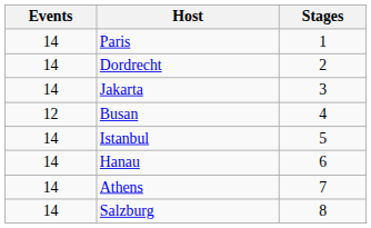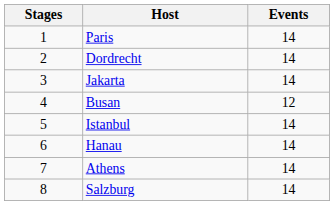columns swapped: Stages <-> Events
